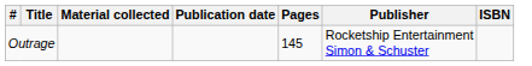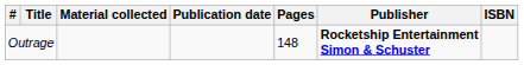Outrage | Pages: 145 -> 148
Outrage | Publisher: normal -> bold
